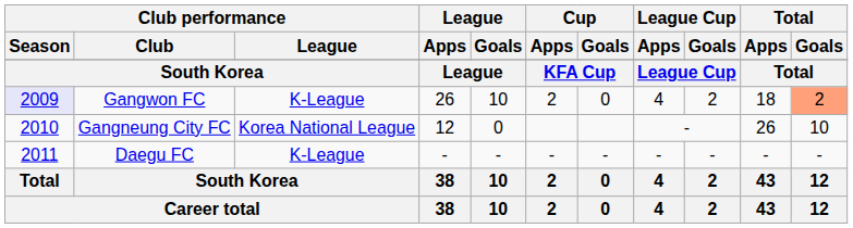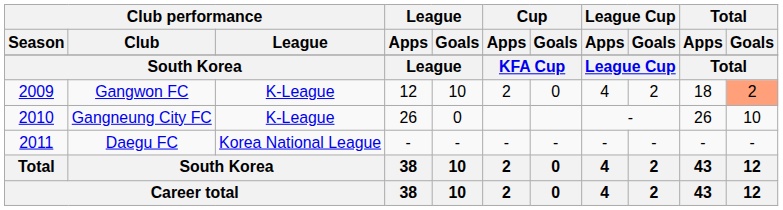Gangwon FC | Club performance / Season: lavender background -> no background
Gangwon FC | League / Apps: 26 -> 12
Gangneung City FC | Club performance / League: Korea National League -> K-League
Gangneung City FC | League / Apps: 12 -> 26
Daegu FC | Club performance / League: K-League -> Korea National League
